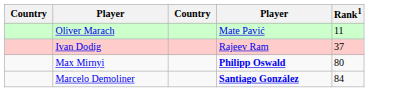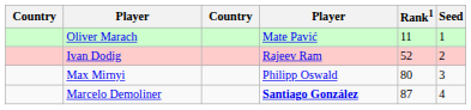+ column: Seed | 1 | 2 | 3 | 4
Ivan Dodig | Rank1: 37 -> 52
Max Mirnyi | column 4: bold -> normal
Marcelo Demoliner | Rank1: 84 -> 87
